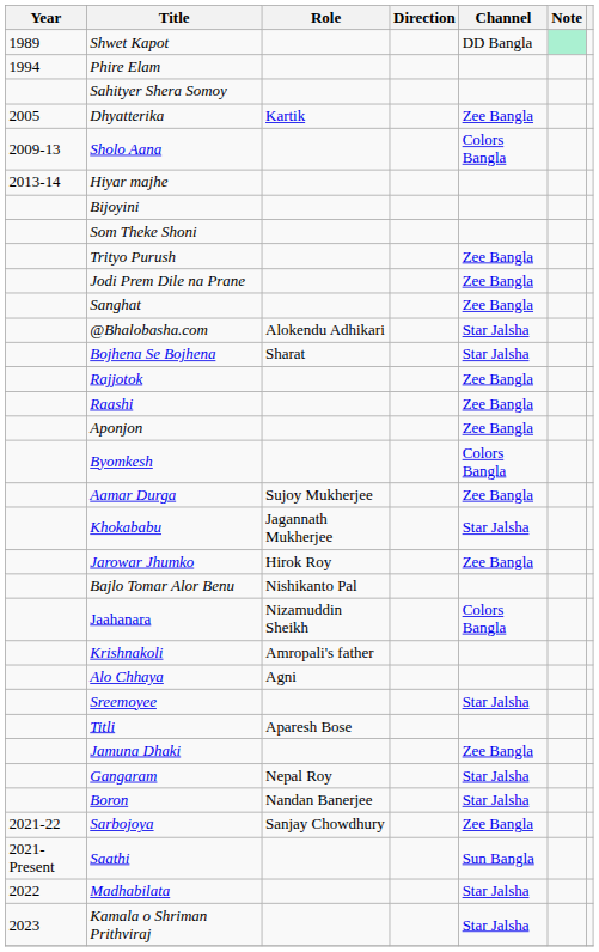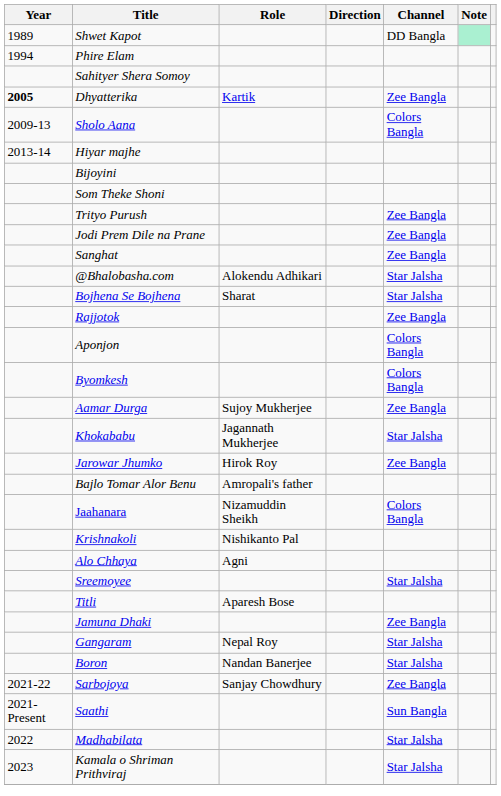Dhyatterika | Year: normal -> bold
- row: Raashi | Zee Bangla
Aponjon | Channel: Zee Bangla -> Colors Bangla
Bajlo Tomar Alor Benu | Role: Nishikanto Pal -> Amropali's father
Krishnakoli | Role: Amropali's father -> Nishikanto Pal
